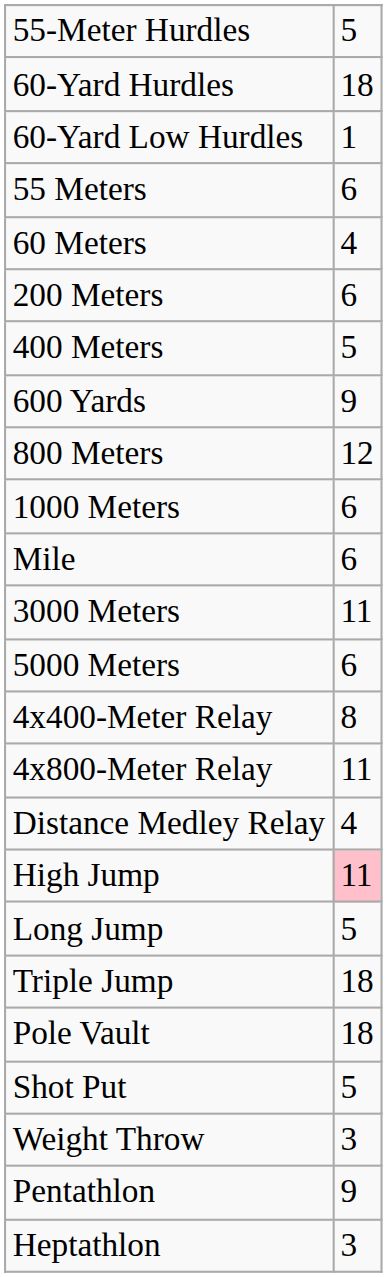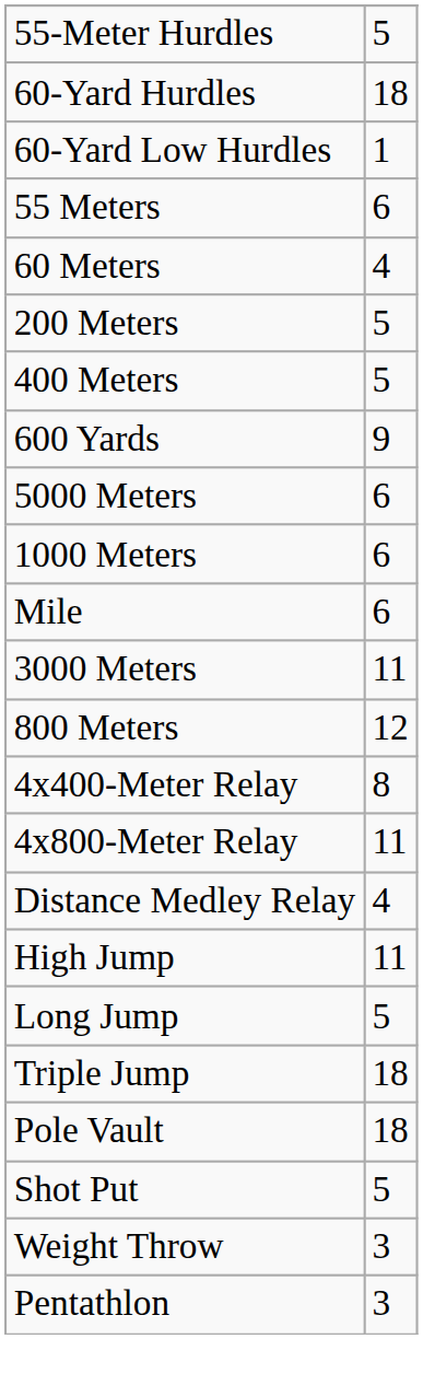200 Meters | column 2: 6 -> 5
rows swapped: 800 Meters <-> 5000 Meters
High Jump | column 2: pink background -> no background
Pentathlon | column 2: 9 -> 3
- row: Heptathlon | 3
